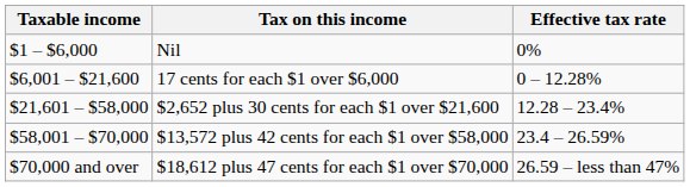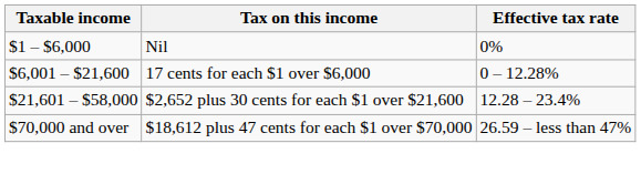- row: $58,001 – $70,000 | $13,572 plus 42 cents for each $1 over $58,000 | 23.4 – 26.59%
